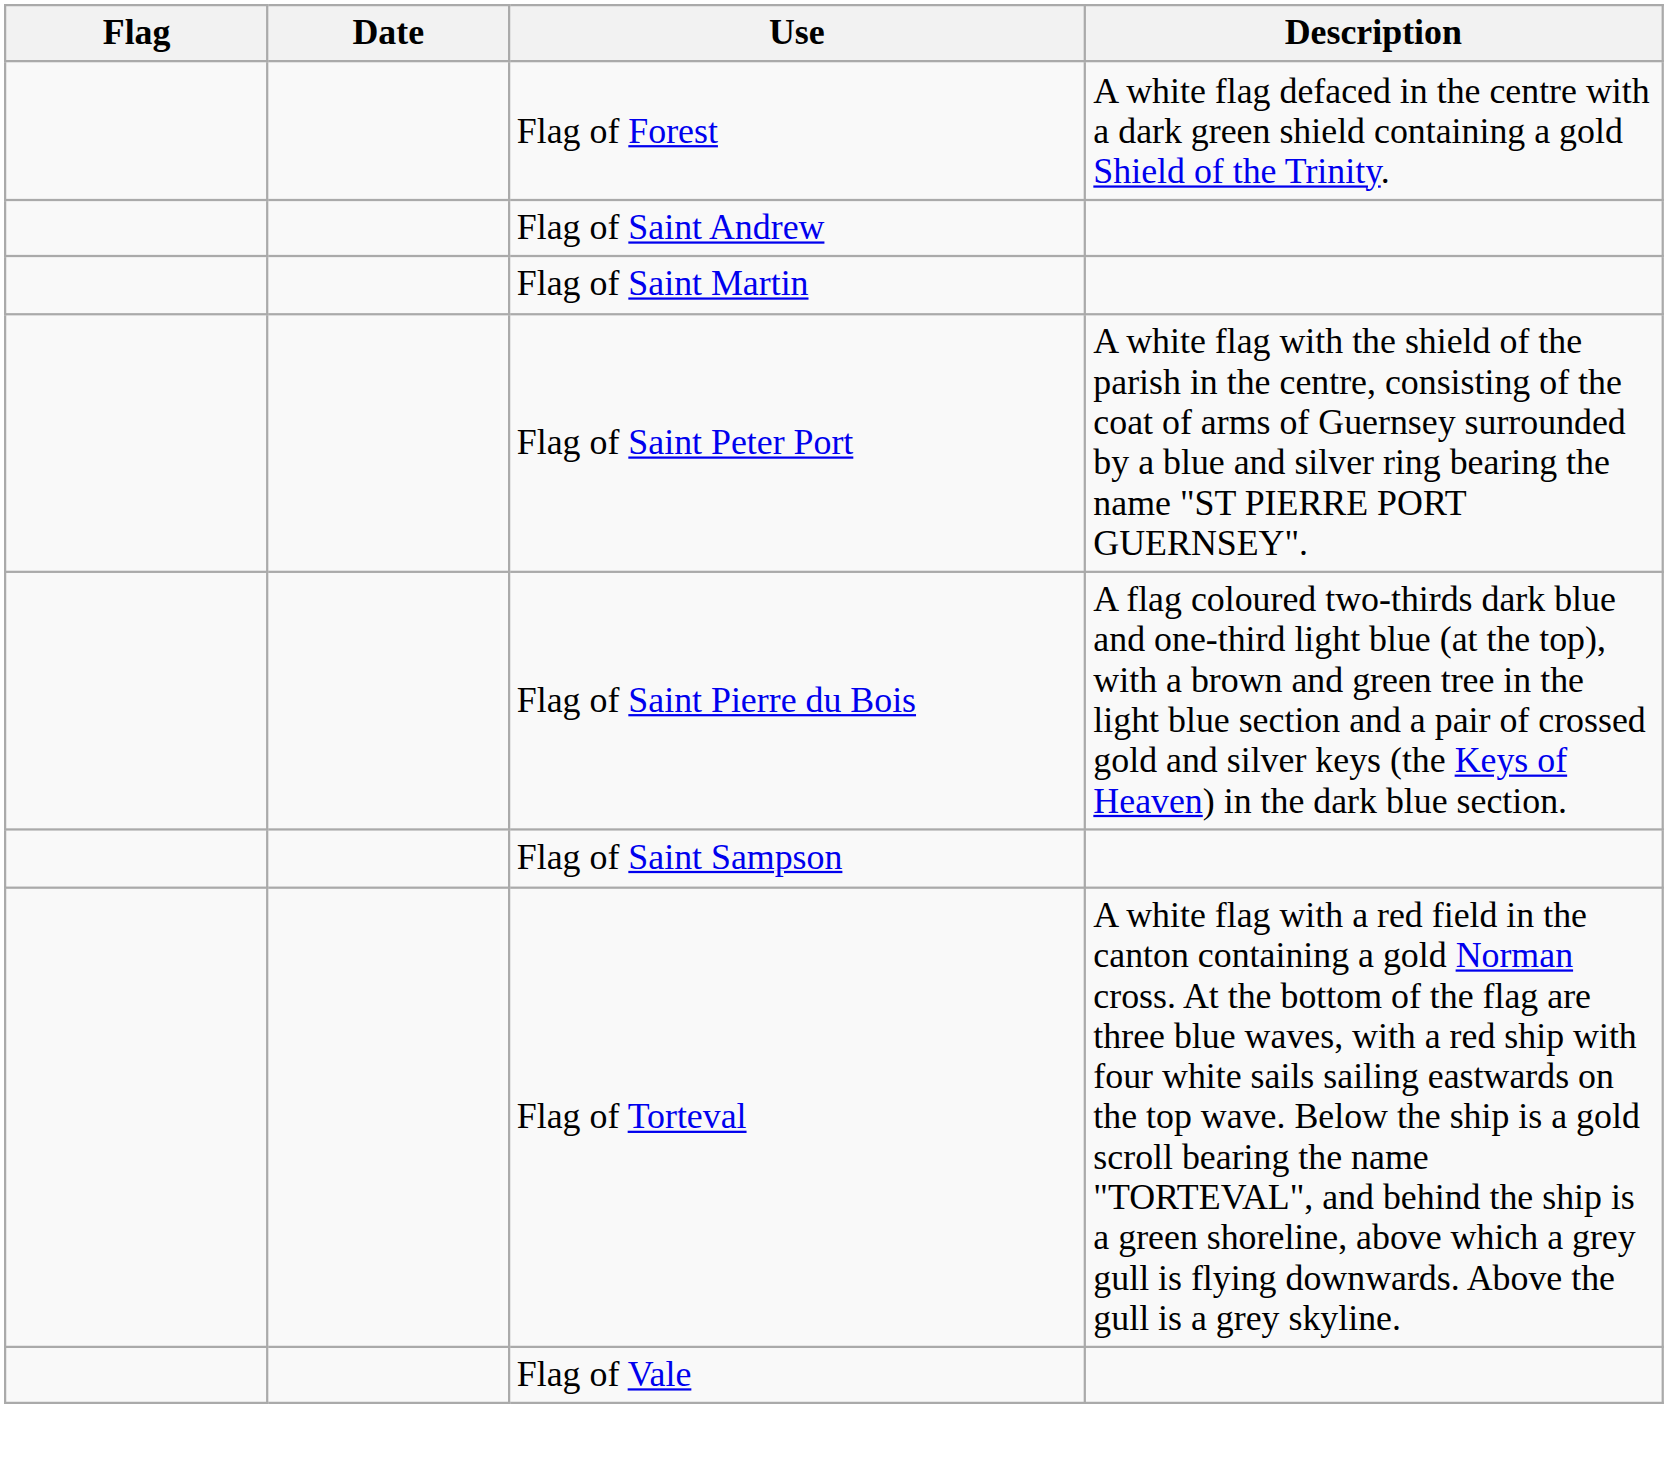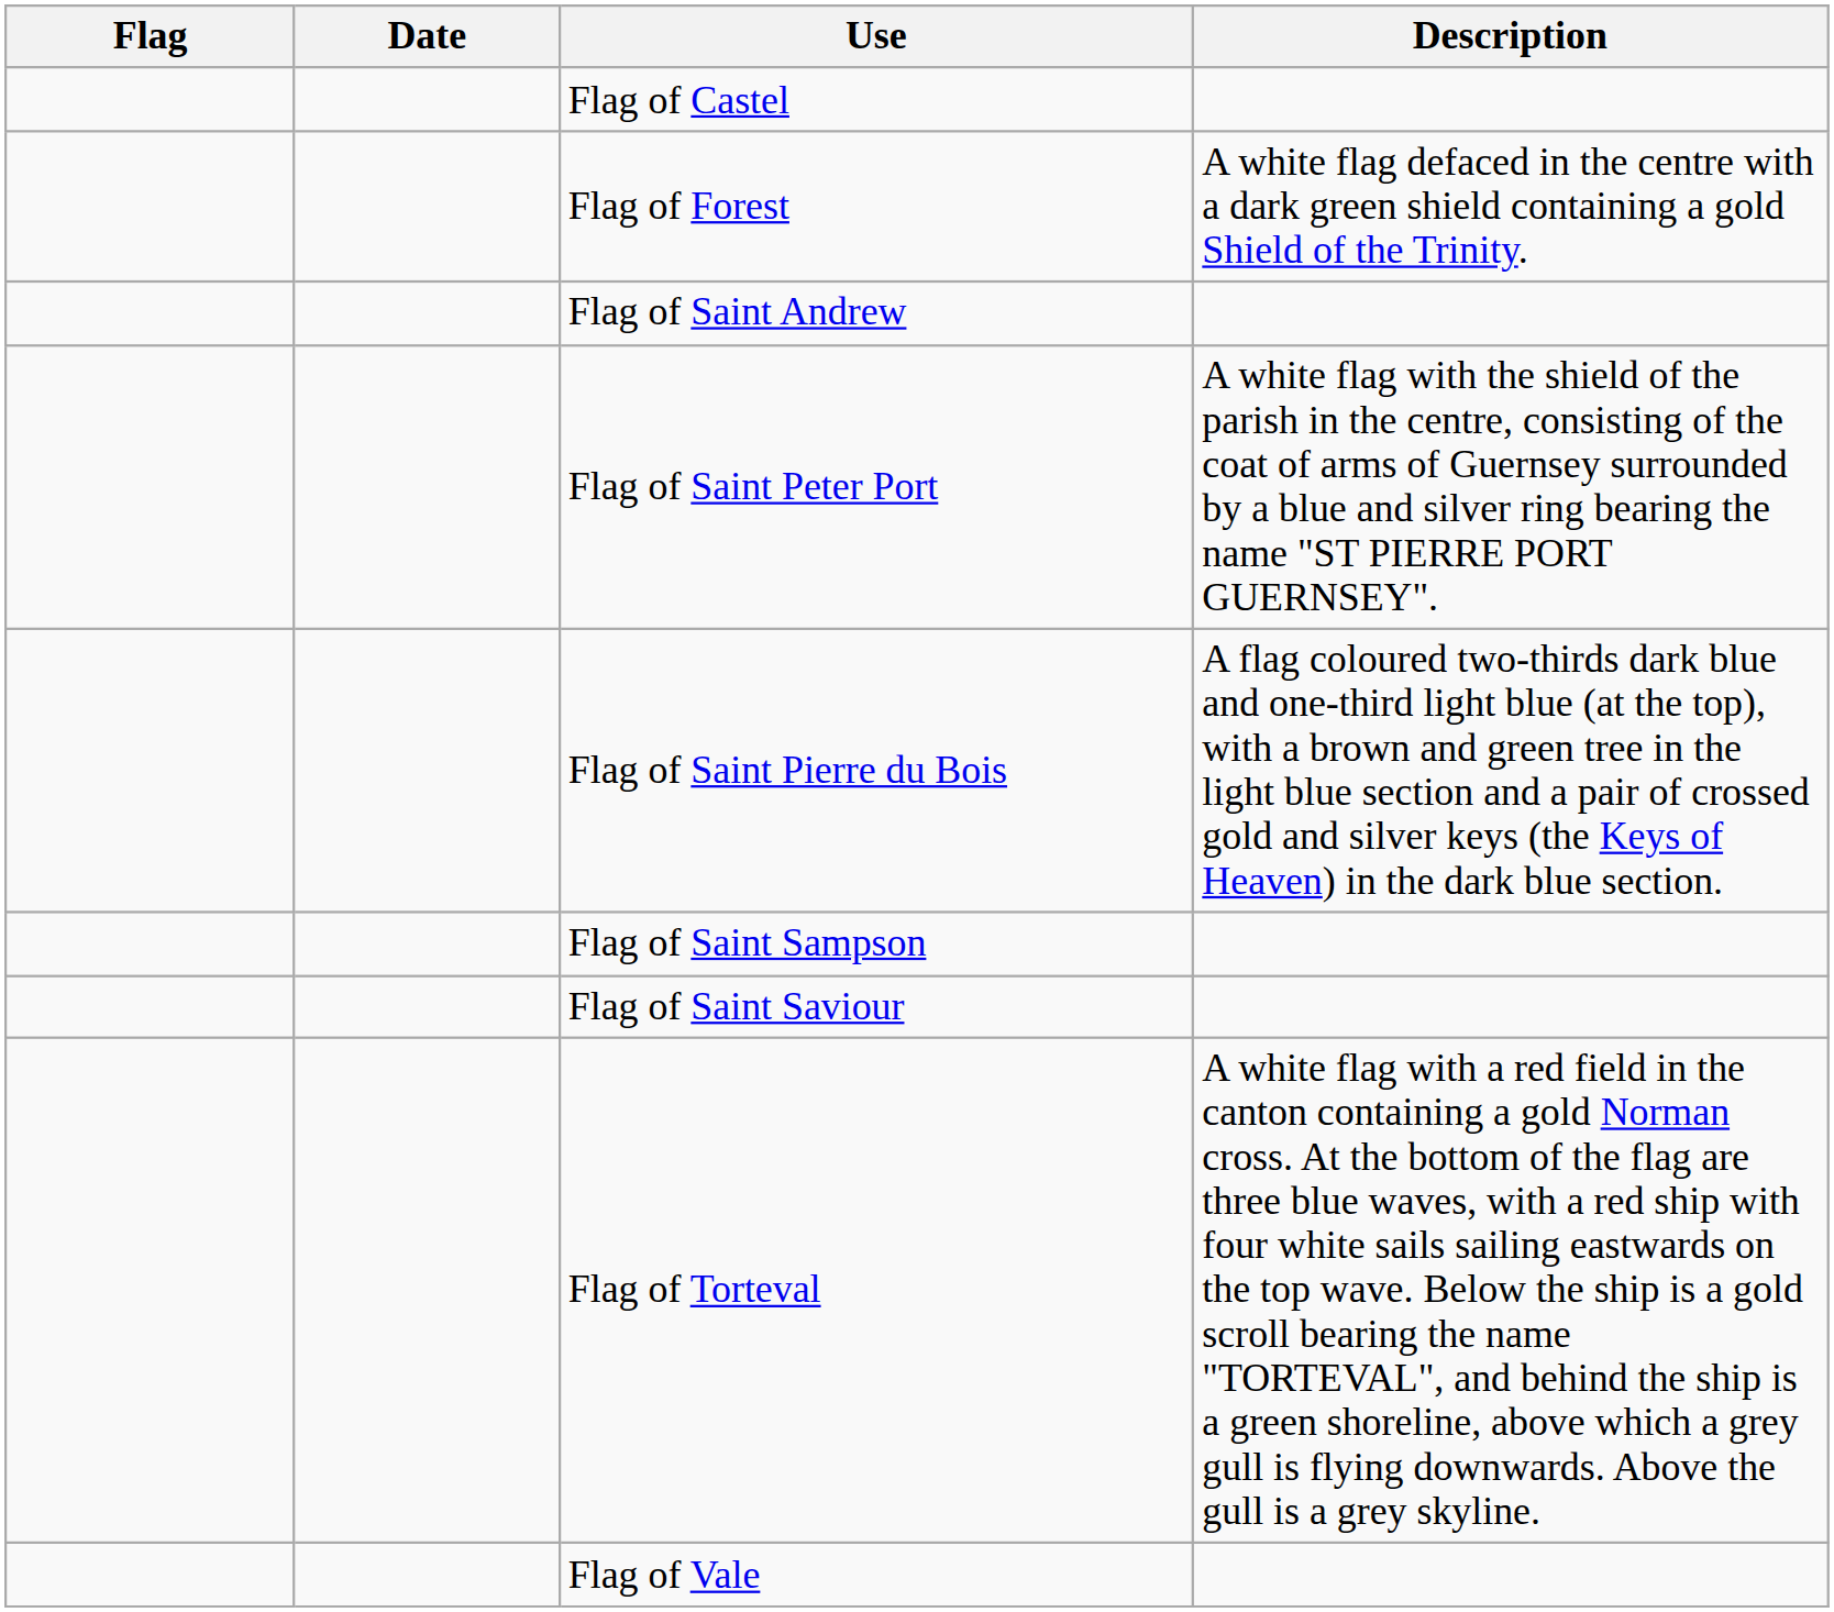+ row: Flag of Castel
- row: Flag of Saint Martin
+ row: Flag of Saint Saviour
